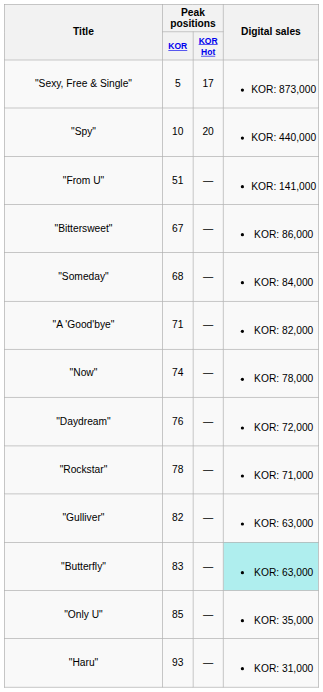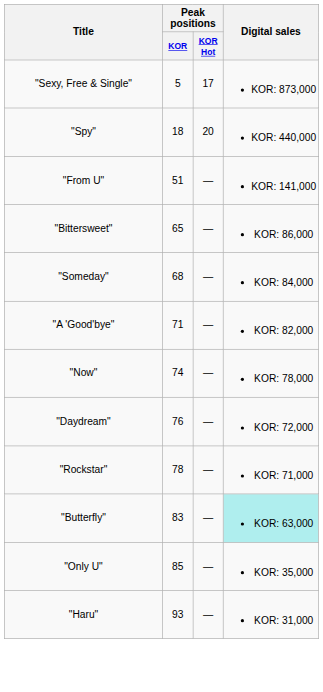"Spy" | Peak positions / KOR: 10 -> 18
"Bittersweet" | Peak positions / KOR: 67 -> 65
- row: "Gulliver" | 82 | — | KOR: 63,000
